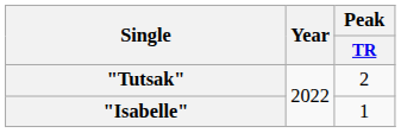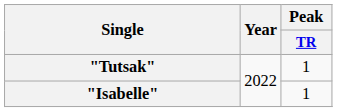"Tutsak" | Peak / TR: 2 -> 1
